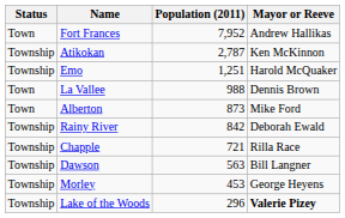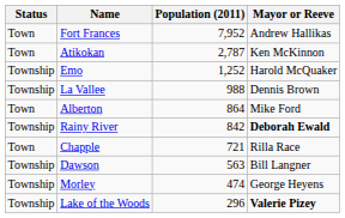Atikokan | Status: Township -> Town
Emo | Population (2011): 1,251 -> 1,252
La Vallee | Status: Town -> Township
Alberton | Population (2011): 873 -> 864
Rainy River | Mayor or Reeve: normal -> bold
Chapple | Status: Township -> Town
Morley | Population (2011): 453 -> 474
